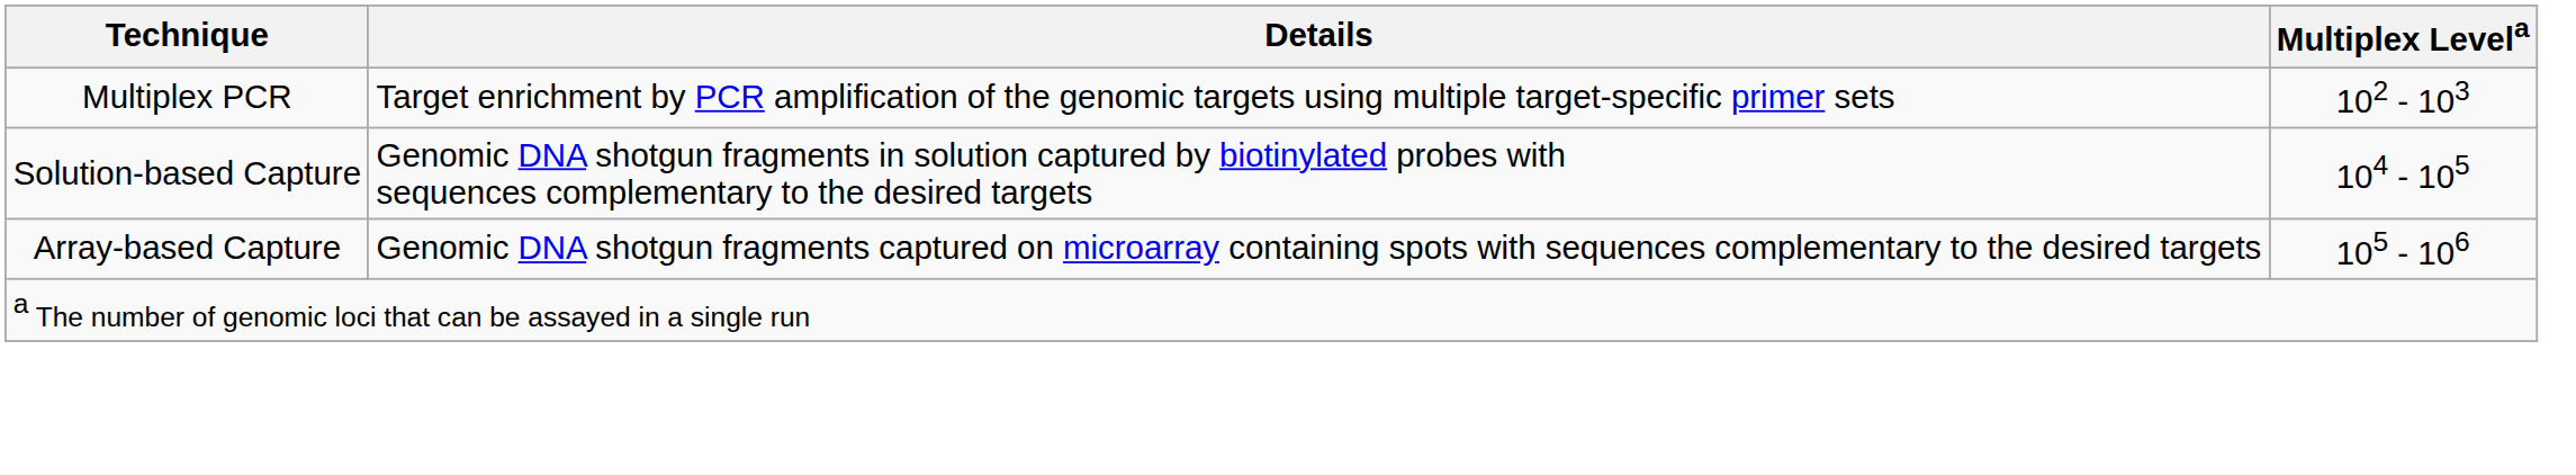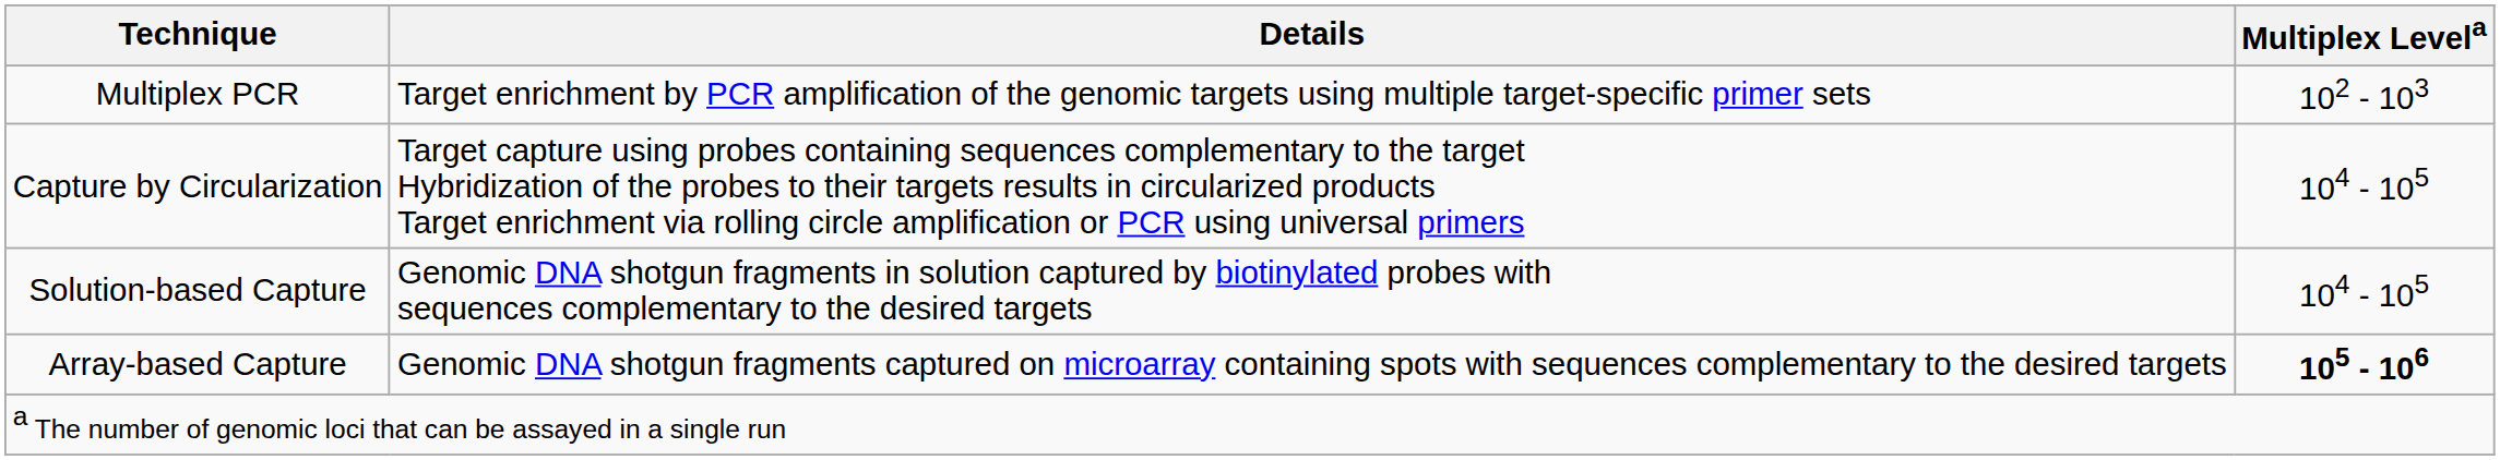+ row: Capture by Circularization | Target capture using probes containing sequences complementary to the target Hybridization of the probes to their targets results in circularized products Target enrichment via rolling circle amplification or PCR using universal primers | 104 - 105
Array-based Capture | Multiplex Levela: normal -> bold
